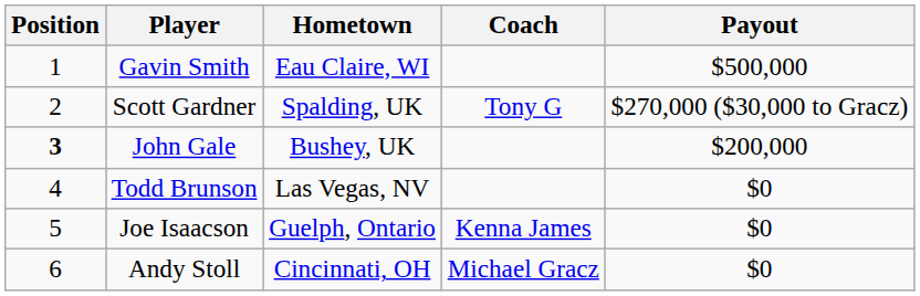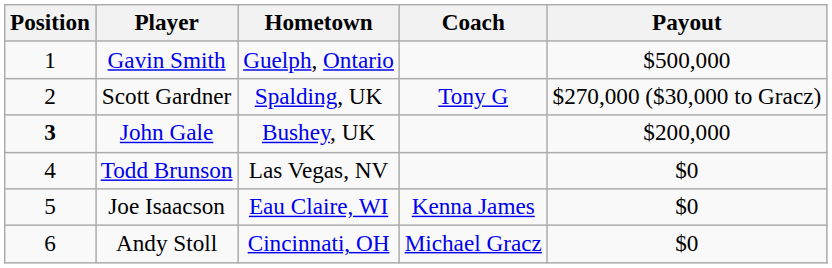Gavin Smith | Hometown: Eau Claire, WI -> Guelph, Ontario
Joe Isaacson | Hometown: Guelph, Ontario -> Eau Claire, WI
